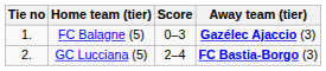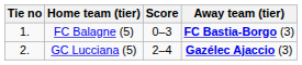FC Balagne (5) | Away team (tier): Gazélec Ajaccio (3) -> FC Bastia-Borgo (3)
GC Lucciana (5) | Away team (tier): FC Bastia-Borgo (3) -> Gazélec Ajaccio (3)
